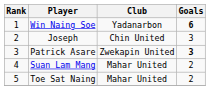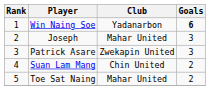Joseph | Club: Chin United -> Mahar United
Patrick Asare | Goals: bold -> normal
Suan Lam Mang | Club: Mahar United -> Chin United
